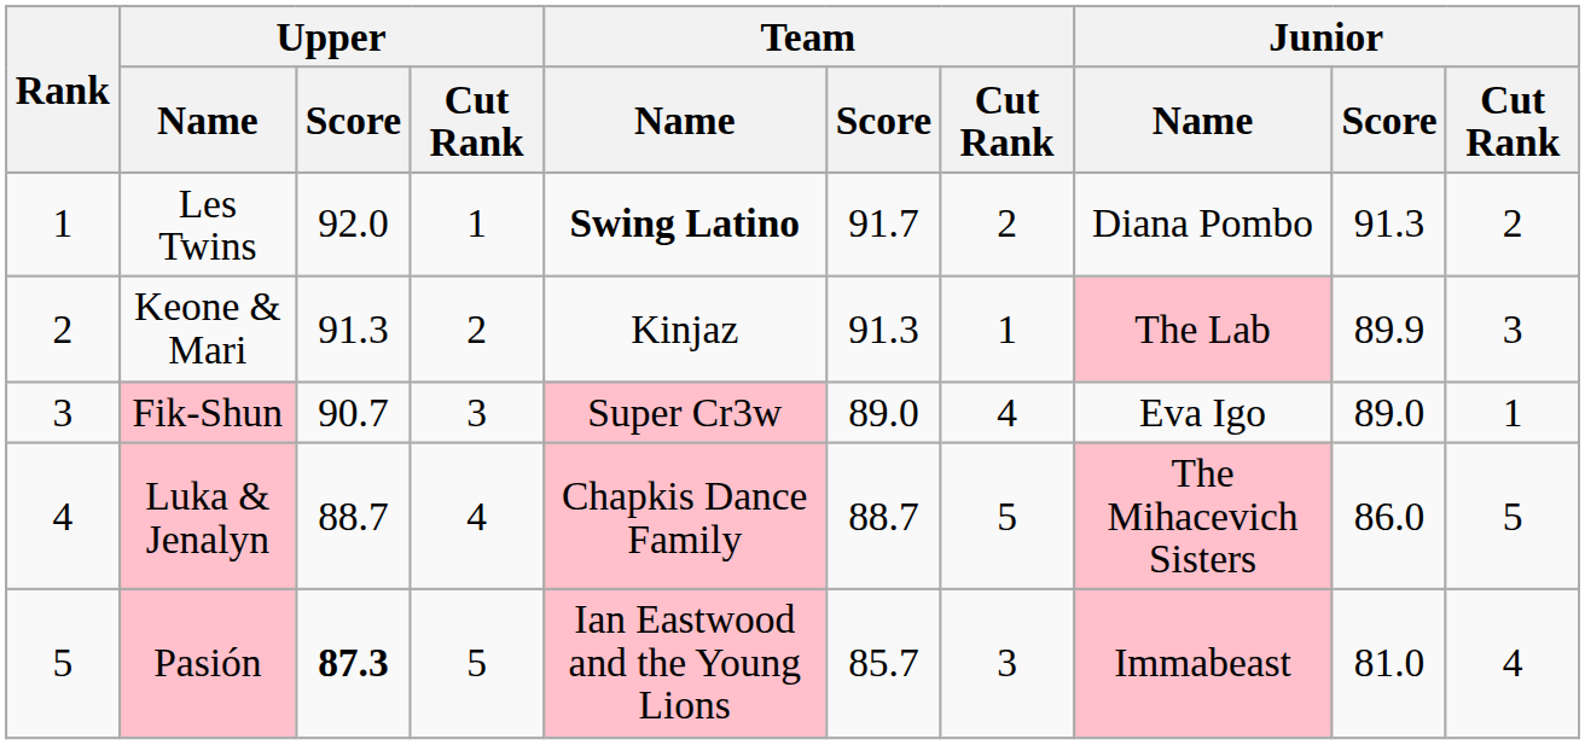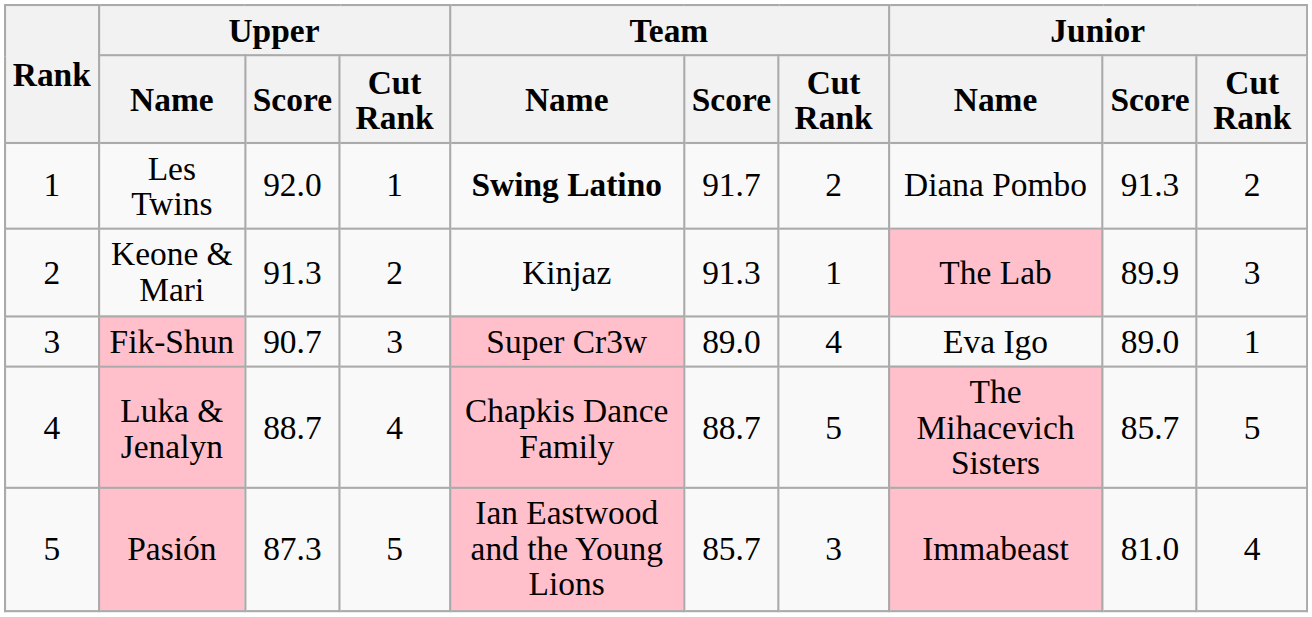Luka & Jenalyn | Junior / Score: 86.0 -> 85.7
Pasión | Upper / Score: bold -> normal
